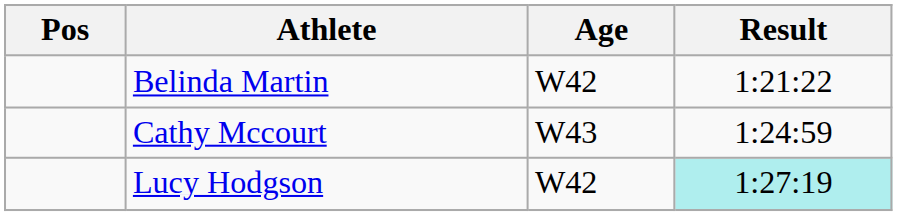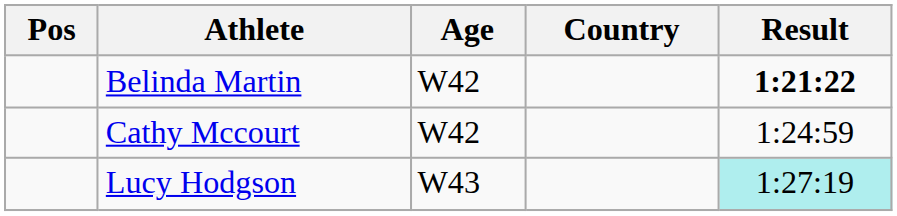+ column: Country
Belinda Martin | Result: normal -> bold
Cathy Mccourt | Age: W43 -> W42
Lucy Hodgson | Age: W42 -> W43
